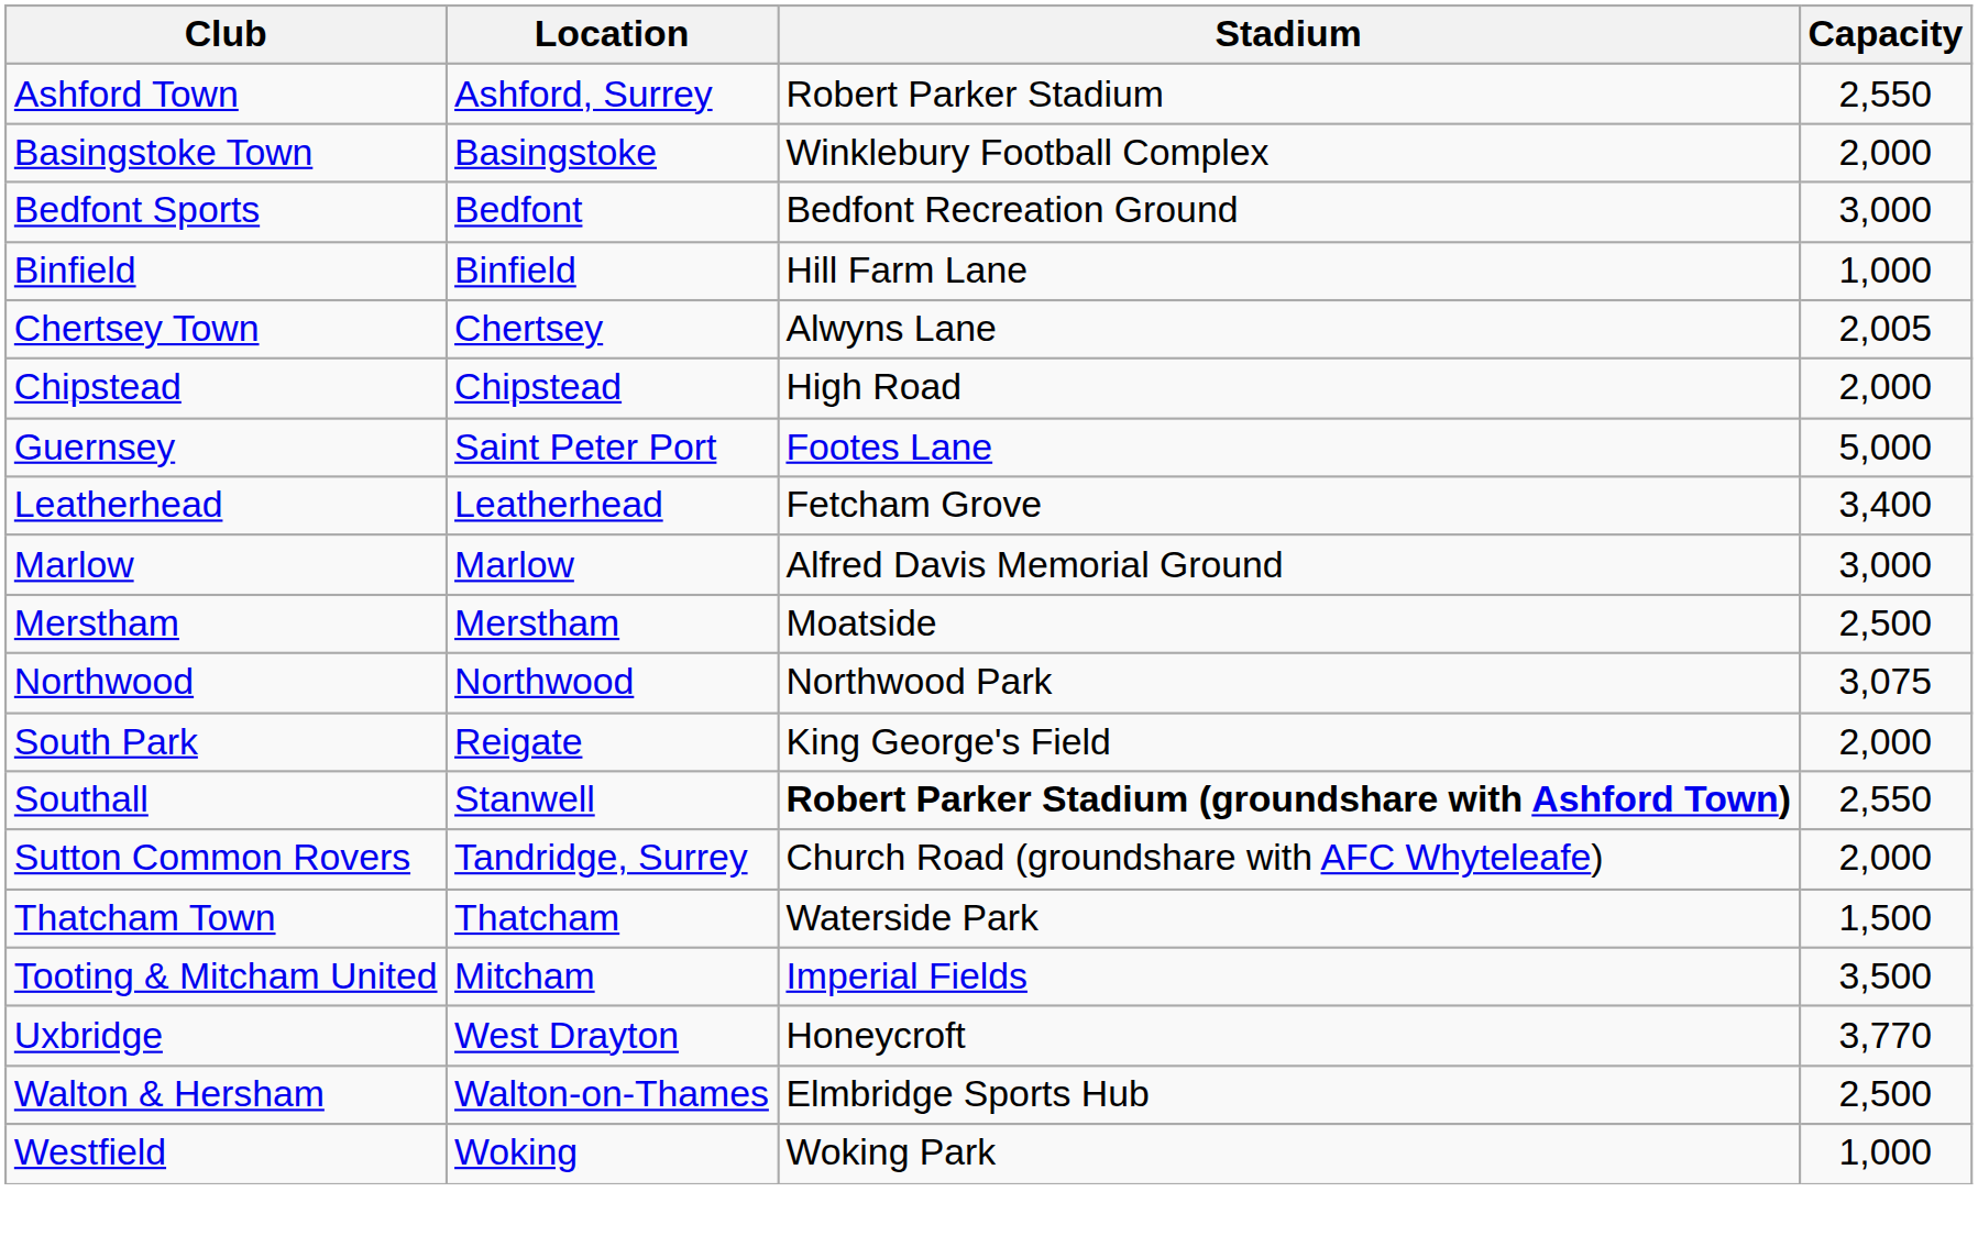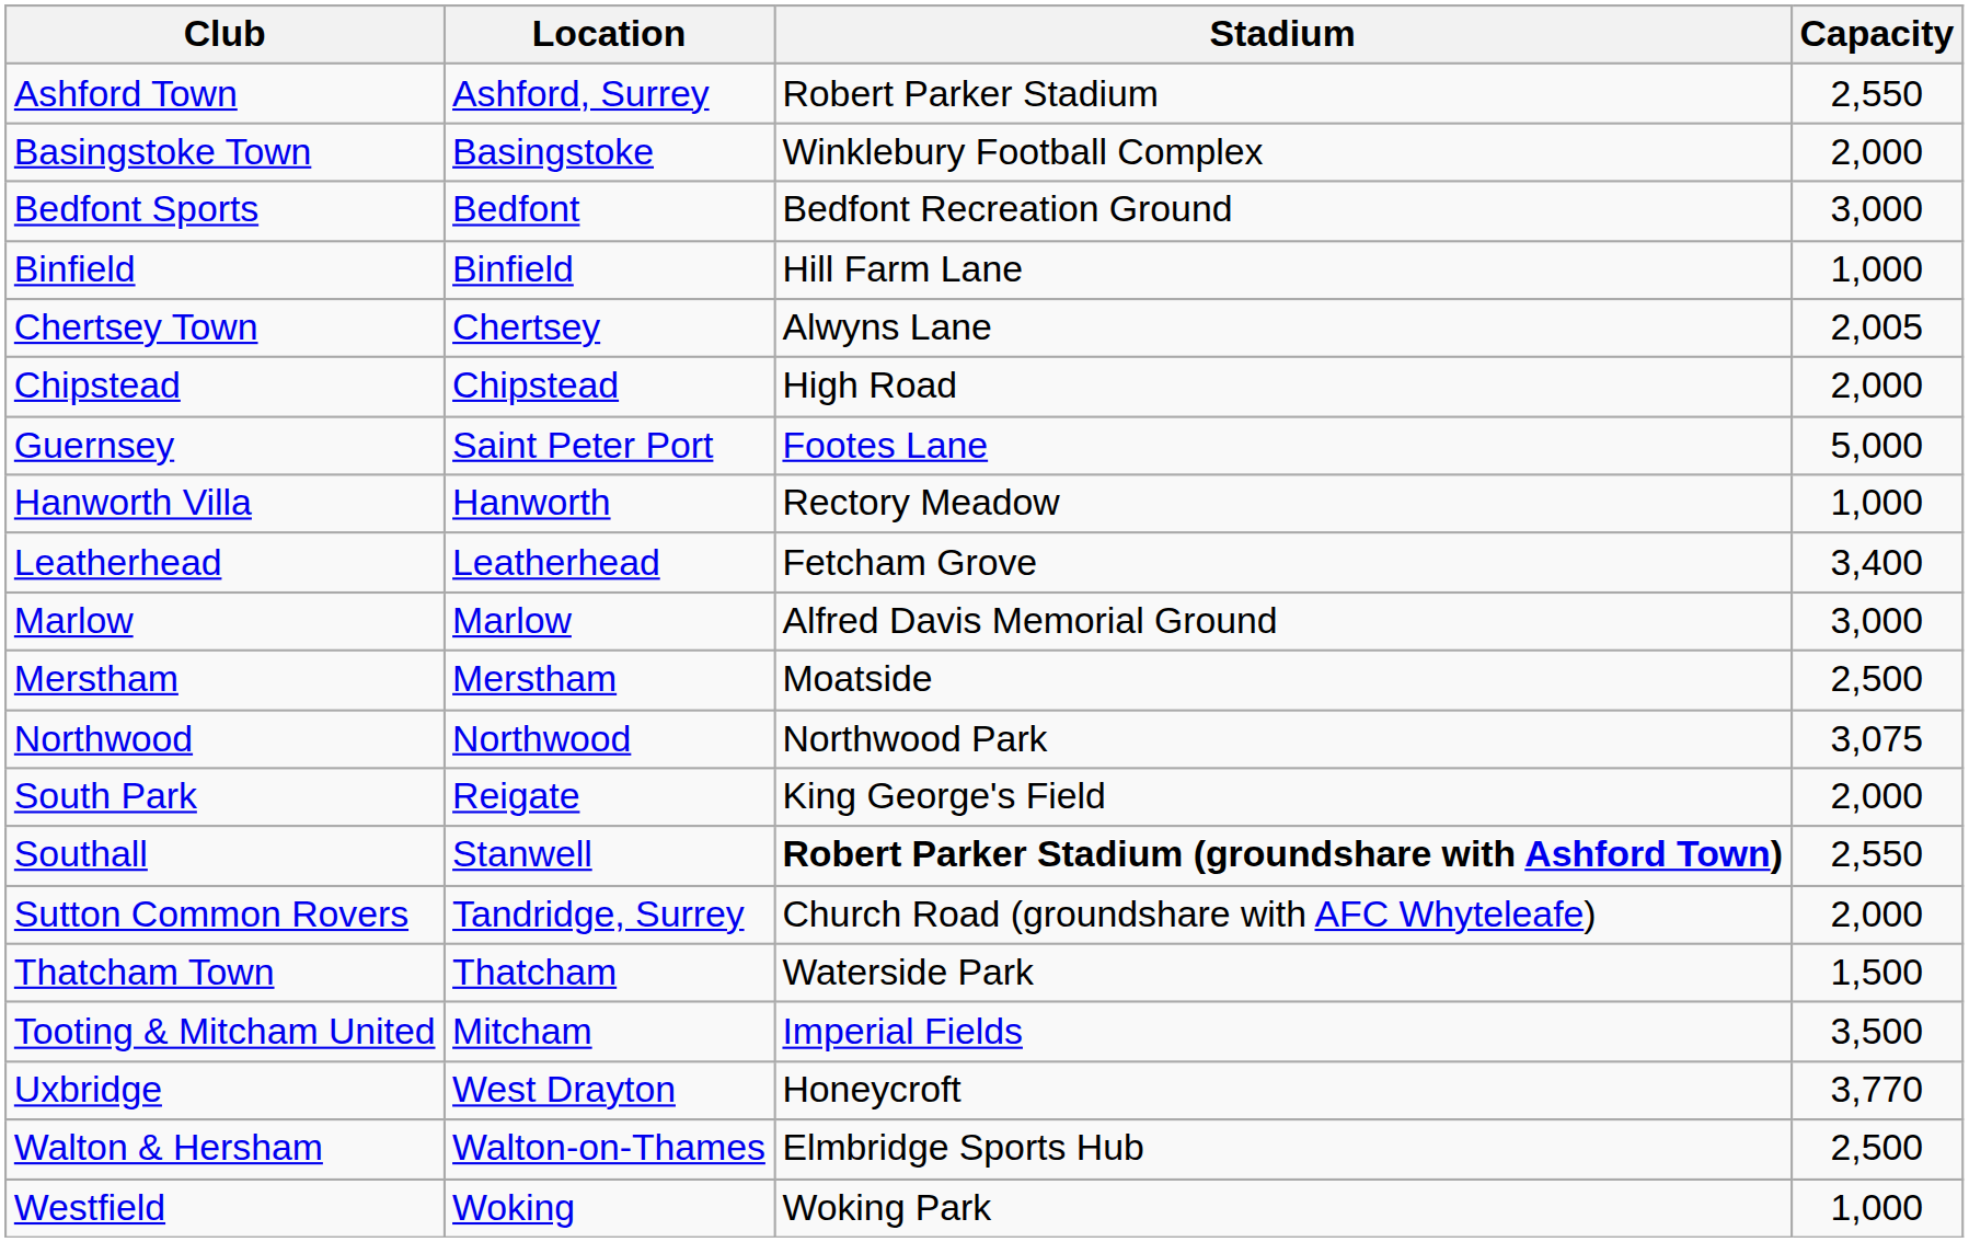+ row: Hanworth Villa | Hanworth | Rectory Meadow | 1,000
